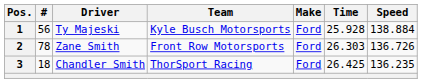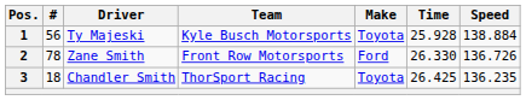1 | Make: Ford -> Toyota
2 | Time: 26.303 -> 26.330
3 | Make: Ford -> Toyota
